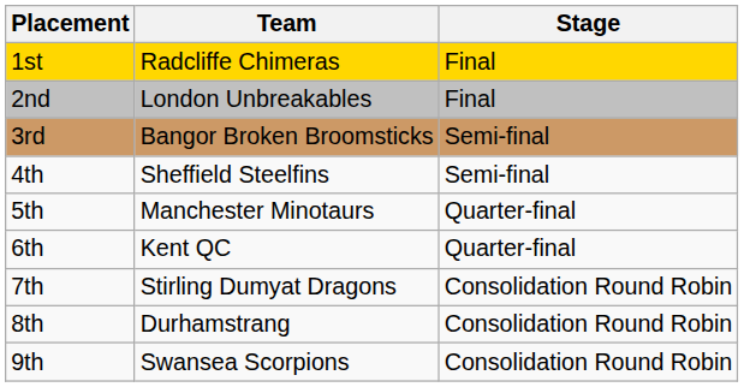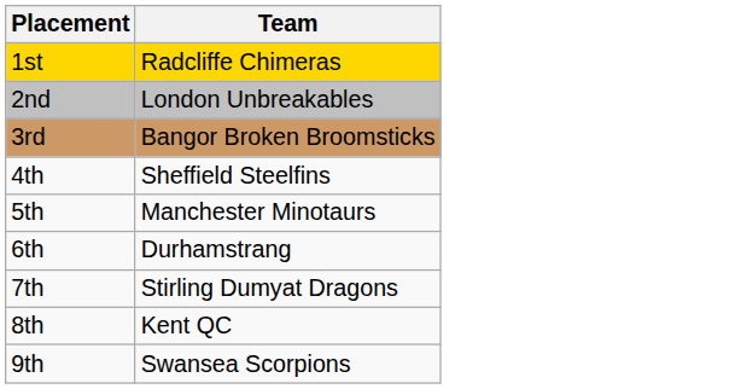- column: Stage | Final | Final | Semi-final | Semi-final | Quarter-final | Quarter-final | Consolidation Round Robin | Consolidation Round Robin | Consolidation Round Robin
6th | Team: Kent QC -> Durhamstrang
8th | Team: Durhamstrang -> Kent QC
